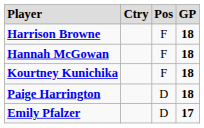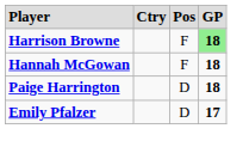Harrison Browne | column 4: no background -> lightgreen background
- row: Kourtney Kunichika | F | 18
